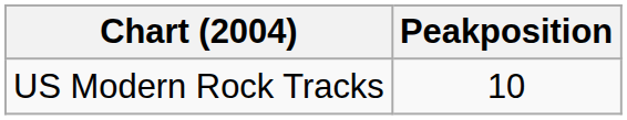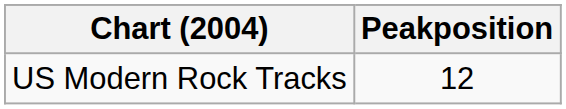US Modern Rock Tracks | Peakposition: 10 -> 12
